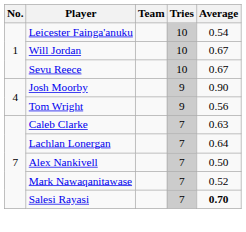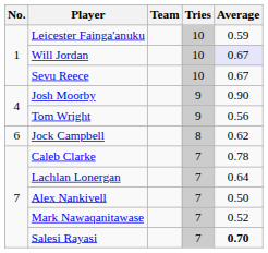Leicester Fainga'anuku | Average: 0.54 -> 0.59
Will Jordan | Average: no background -> lavender background
+ row: 6 | Jock Campbell | 8 | 0.62
Caleb Clarke | Average: 0.63 -> 0.78
